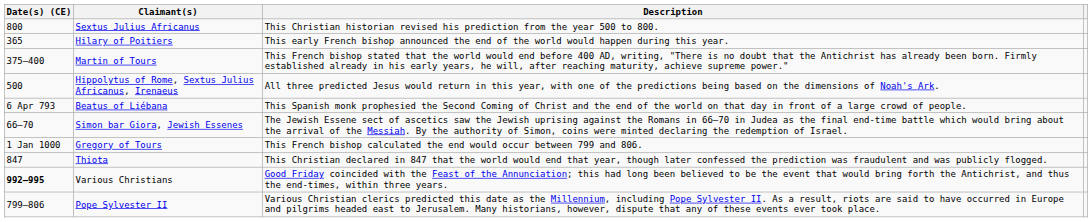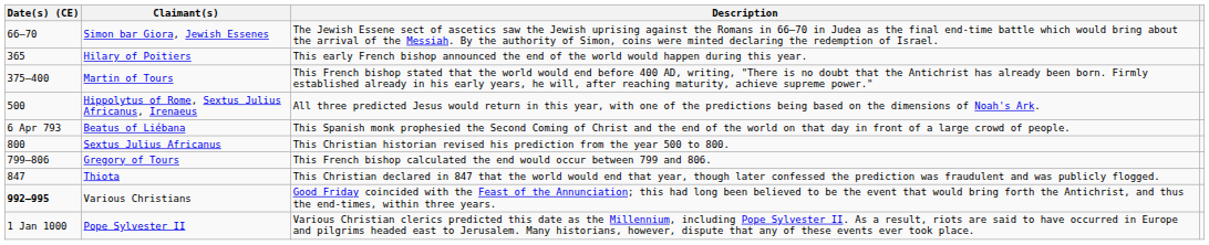rows swapped: Simon bar Giora, Jewish Essenes <-> Sextus Julius Africanus
Gregory of Tours | Date(s) (CE): 1 Jan 1000 -> 799–806
Pope Sylvester II | Date(s) (CE): 799–806 -> 1 Jan 1000
